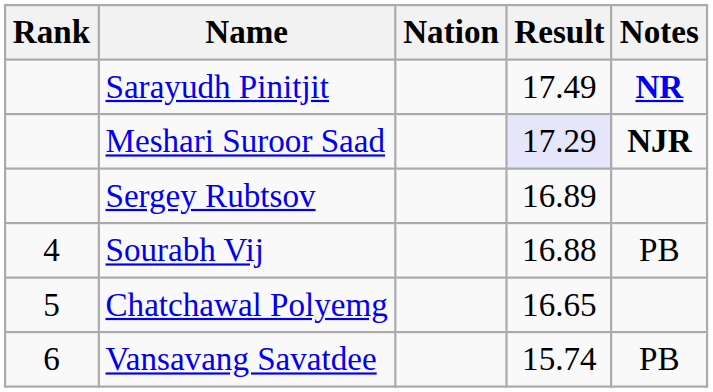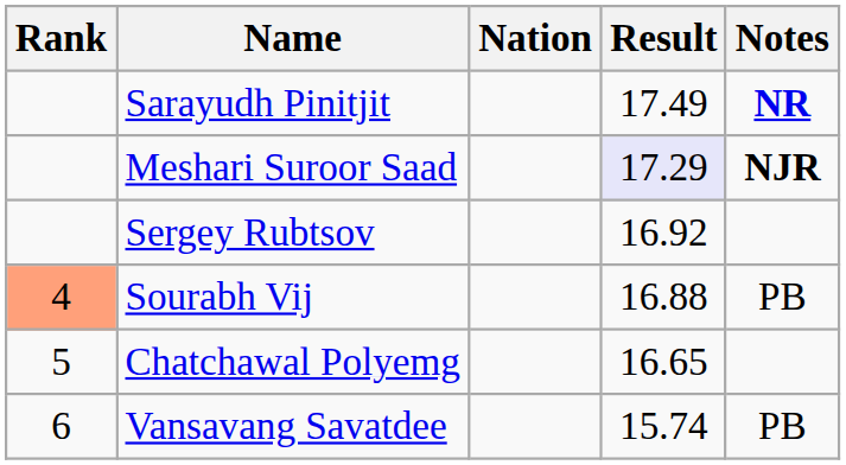Sergey Rubtsov | Result: 16.89 -> 16.92
Sourabh Vij | Rank: no background -> lightsalmon background
